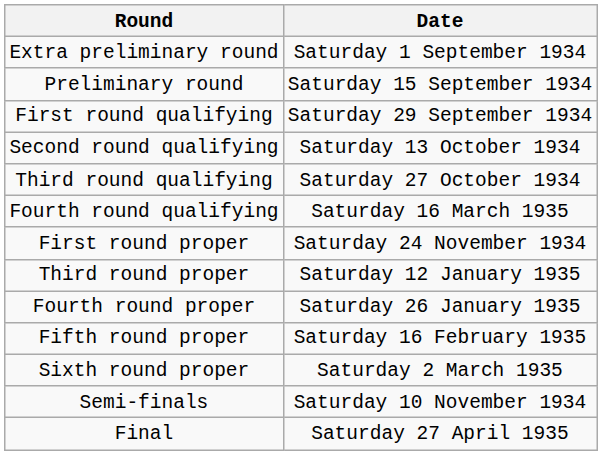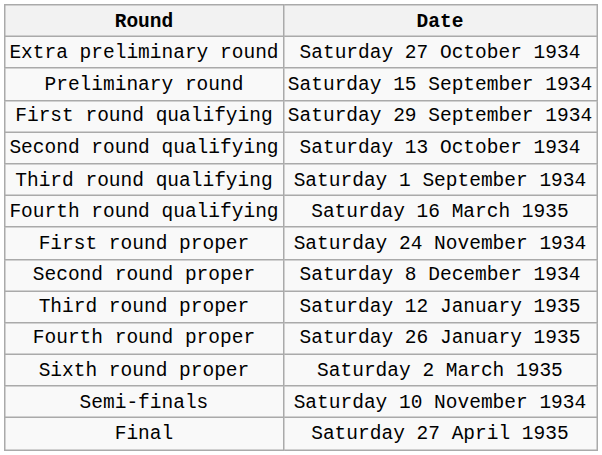Extra preliminary round | Date: Saturday 1 September 1934 -> Saturday 27 October 1934
Third round qualifying | Date: Saturday 27 October 1934 -> Saturday 1 September 1934
+ row: Second round proper | Saturday 8 December 1934
- row: Fifth round proper | Saturday 16 February 1935
